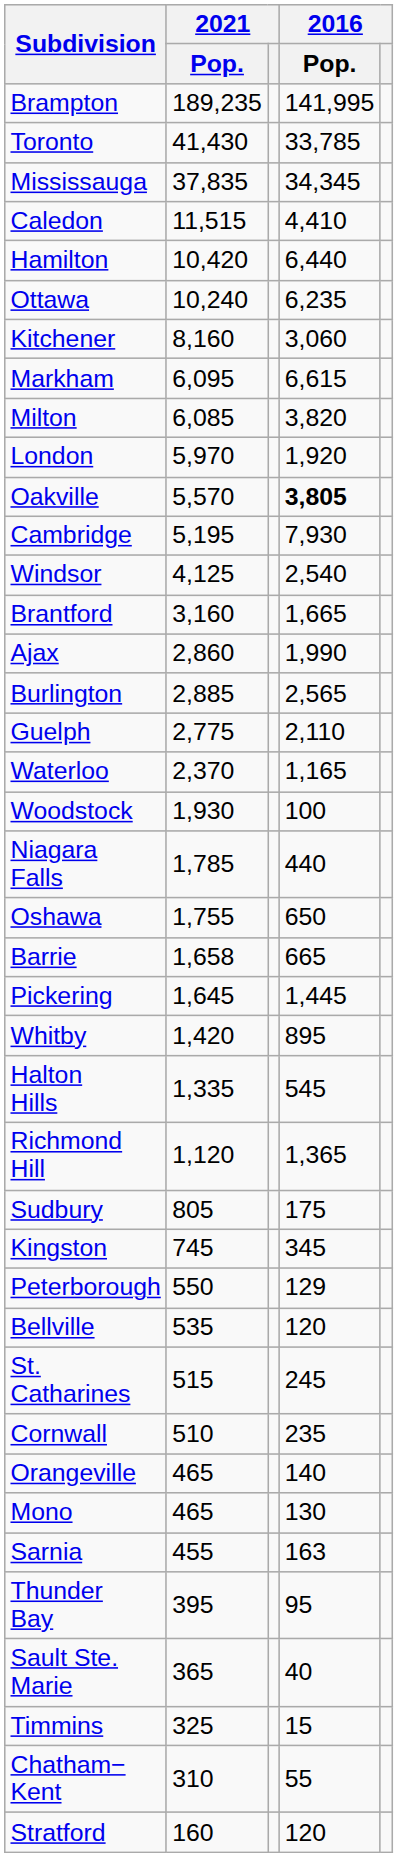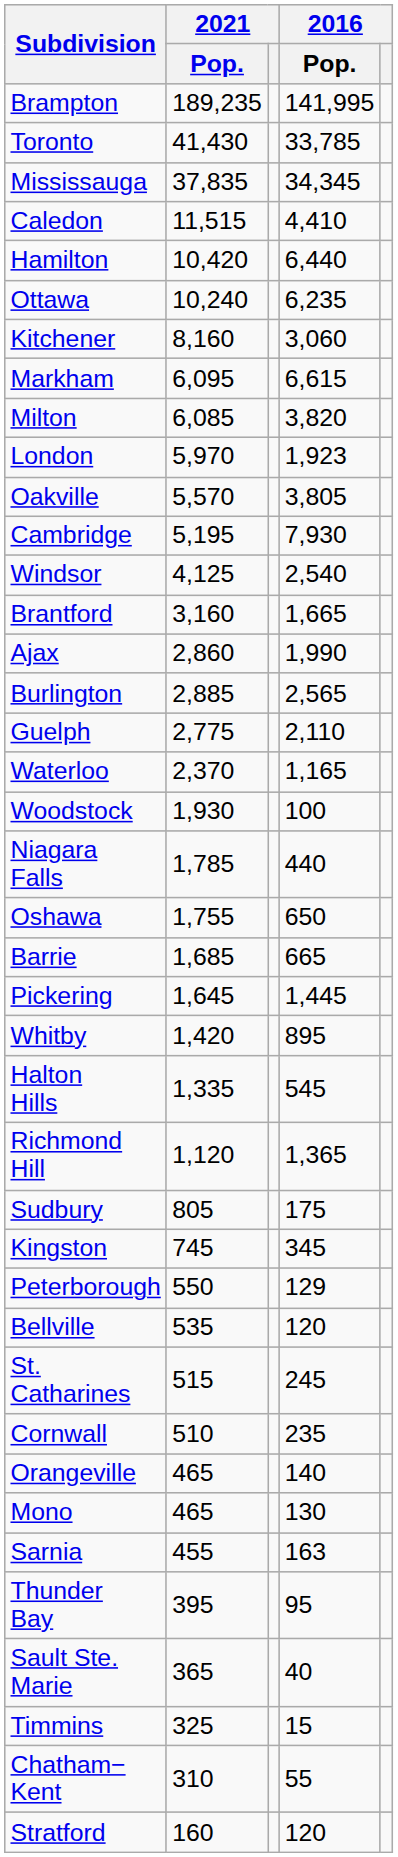London | 2016 / Pop.: 1,920 -> 1,923
Oakville | 2016 / Pop.: bold -> normal
Barrie | 2021 / Pop.: 1,658 -> 1,685
